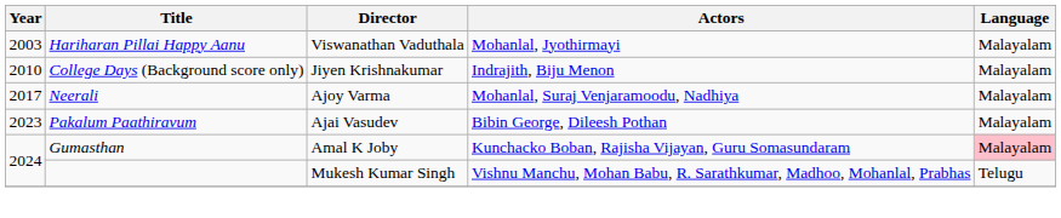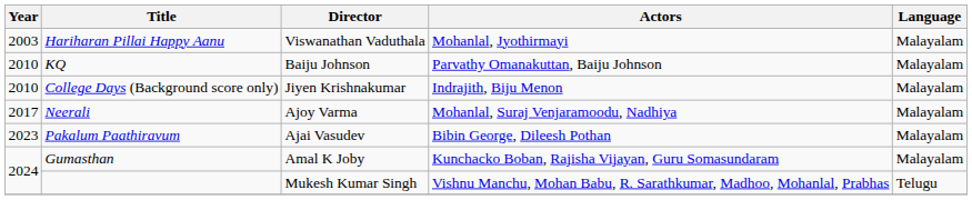+ row: 2010 | KQ | Baiju Johnson | Parvathy Omanakuttan, Baiju Johnson | Malayalam
Gumasthan | Language: pink background -> no background
